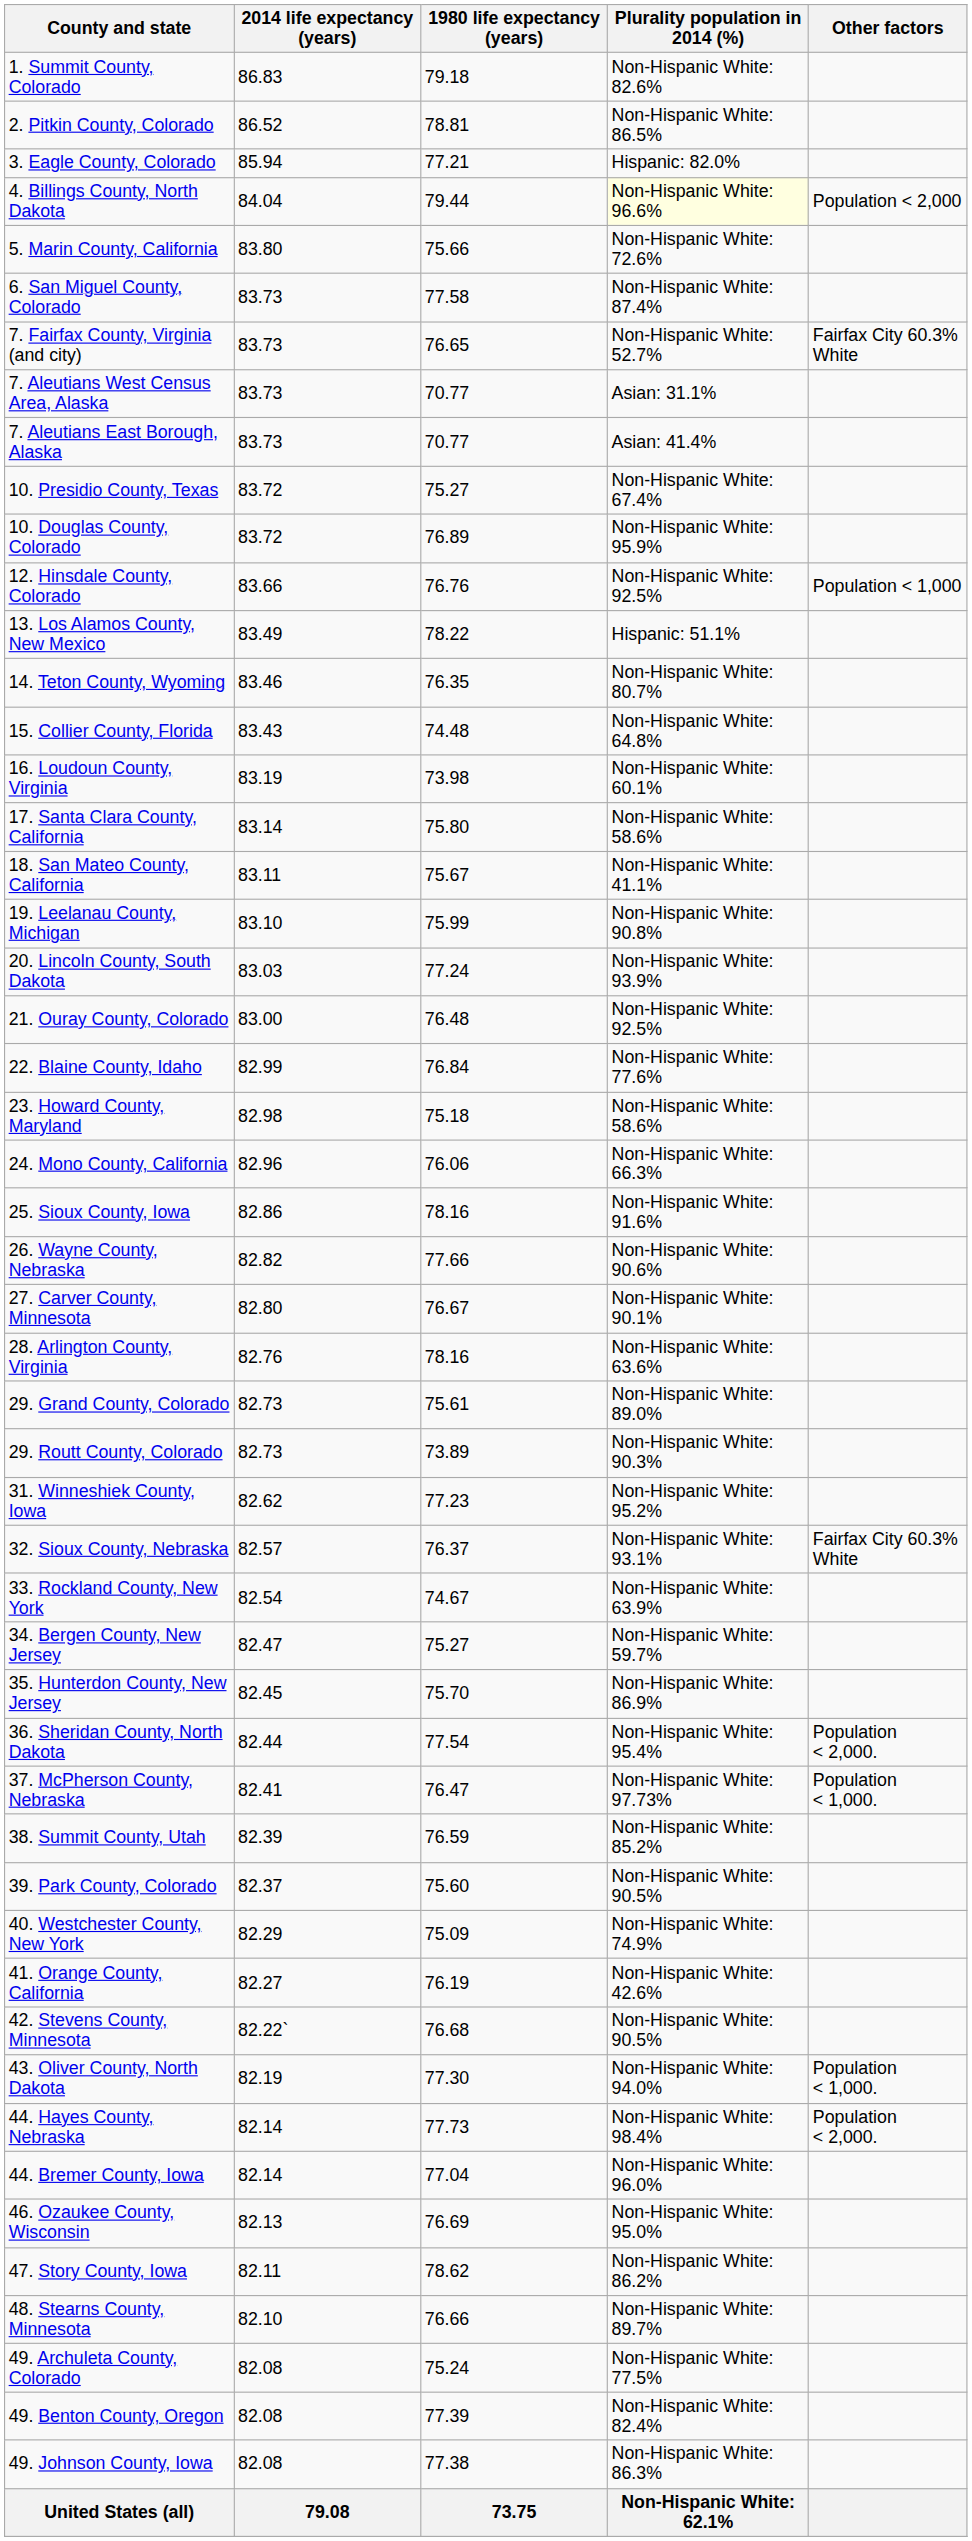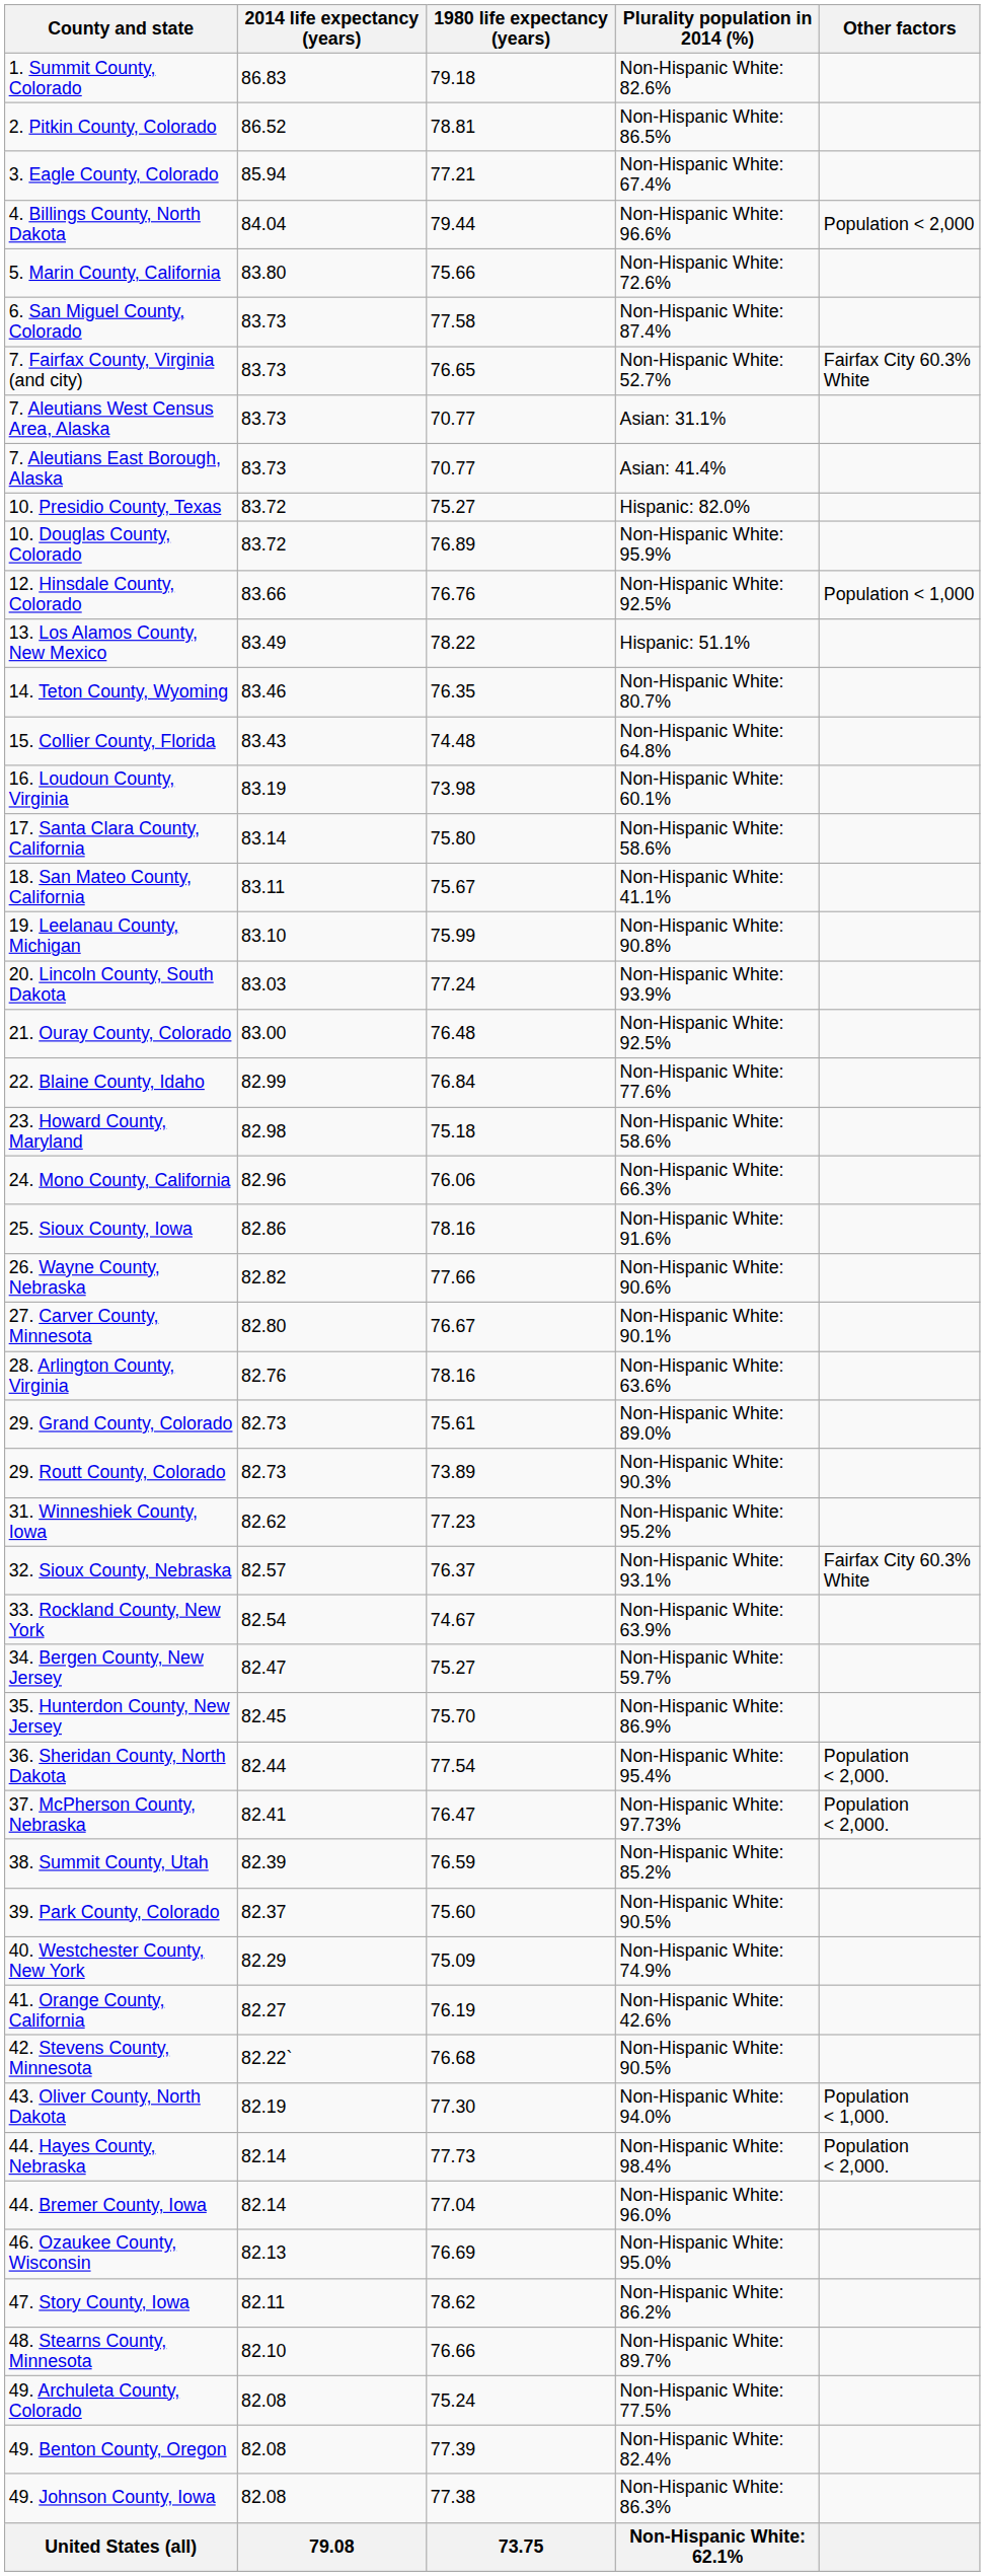3. Eagle County, Colorado | Plurality population in 2014 (%): Hispanic: 82.0% -> Non-Hispanic White: 67.4%
4. Billings County, North Dakota | Plurality population in 2014 (%): lightyellow background -> no background
10. Presidio County, Texas | Plurality population in 2014 (%): Non-Hispanic White: 67.4% -> Hispanic: 82.0%
37. McPherson County, Nebraska | Other factors: Population < 1,000. -> Population < 2,000.
